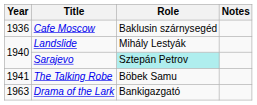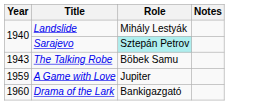- row: 1936 | Cafe Moscow | Baklusin szárnysegéd
The Talking Robe | Year: 1941 -> 1943
+ row: 1959 | A Game with Love | Jupiter
Drama of the Lark | Year: 1963 -> 1960
